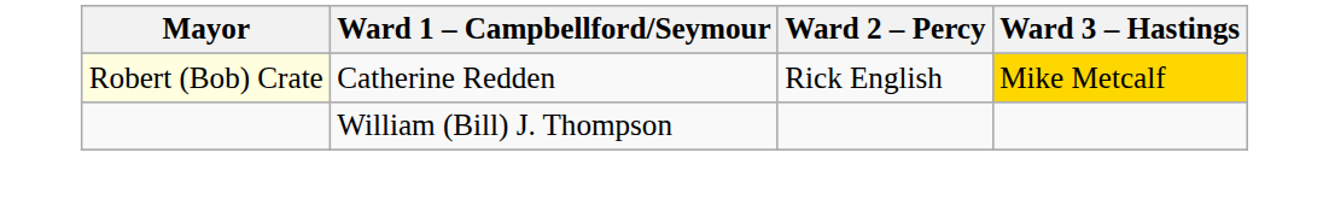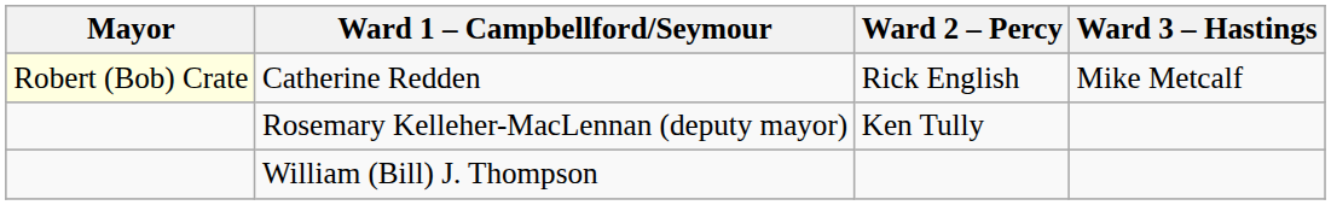Catherine Redden | Ward 3 – Hastings: gold background -> no background
+ row: Rosemary Kelleher-MacLennan (deputy mayor) | Ken Tully
